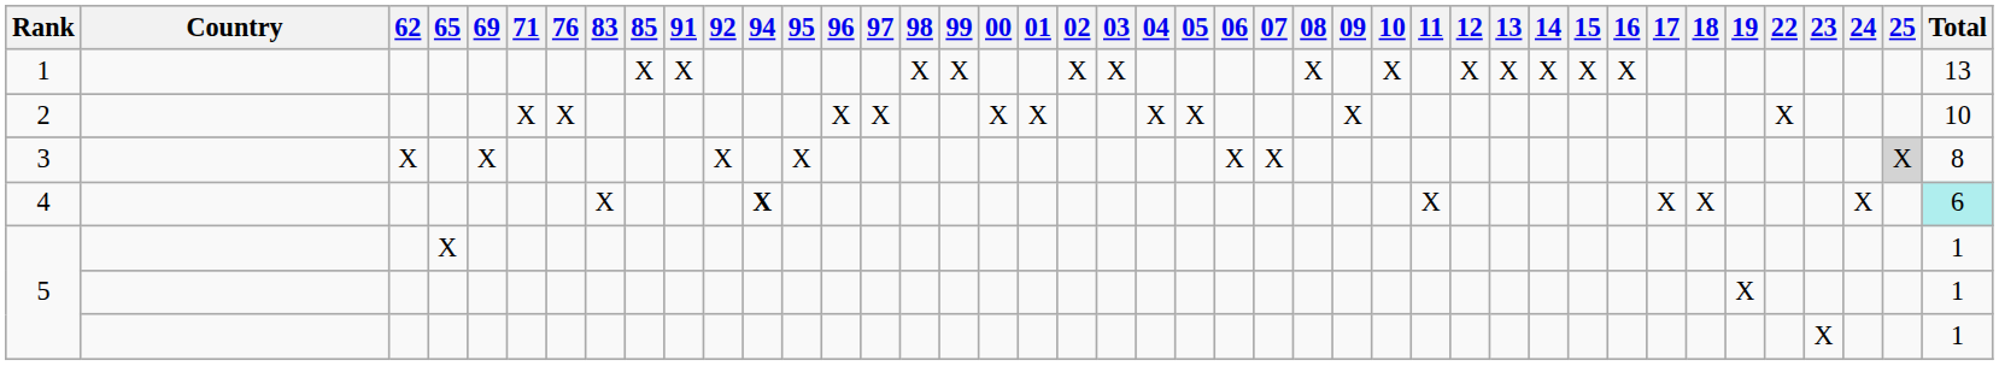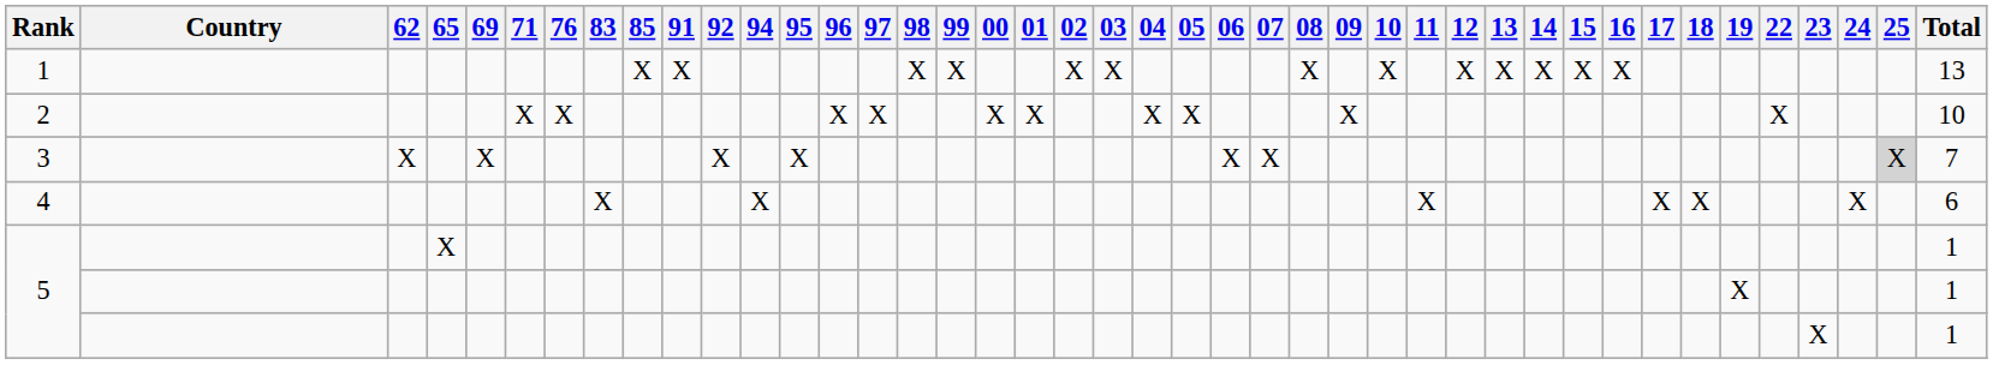3 | Total: 8 -> 7
4 | 94: bold -> normal
4 | Total: paleturquoise background -> no background
